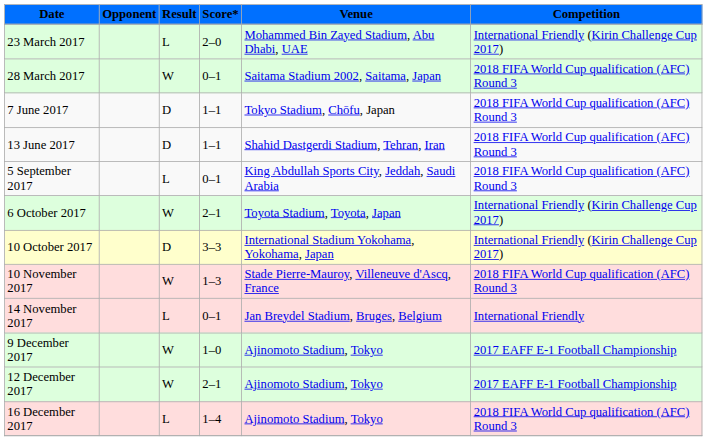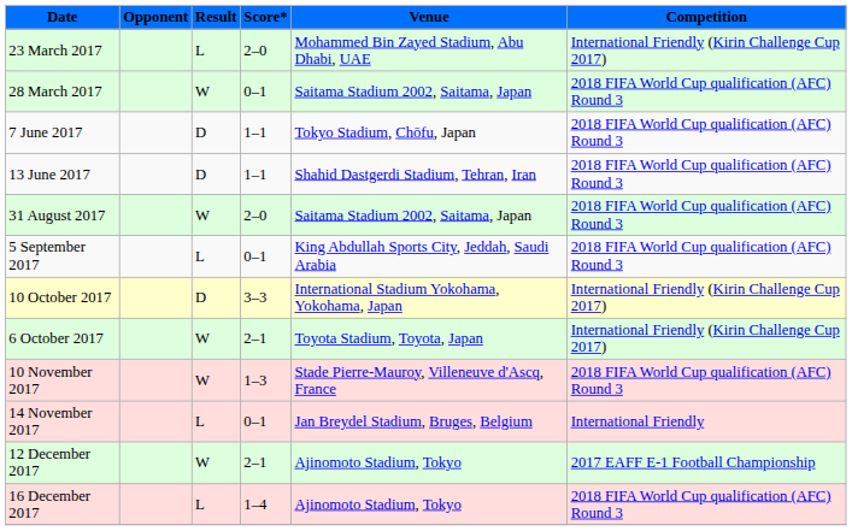+ row: 31 August 2017 | W | 2–0 | Saitama Stadium 2002, Saitama, Japan | 2018 FIFA World Cup qualification (AFC) Round 3
rows swapped: 6 October 2017 <-> 10 October 2017
- row: 9 December 2017 | W | 1–0 | Ajinomoto Stadium, Tokyo | 2017 EAFF E-1 Football Championship
